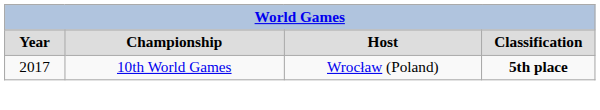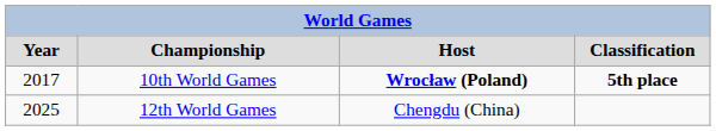10th World Games | column 3: normal -> bold
+ row: 2025 | 12th World Games | Chengdu (China)
